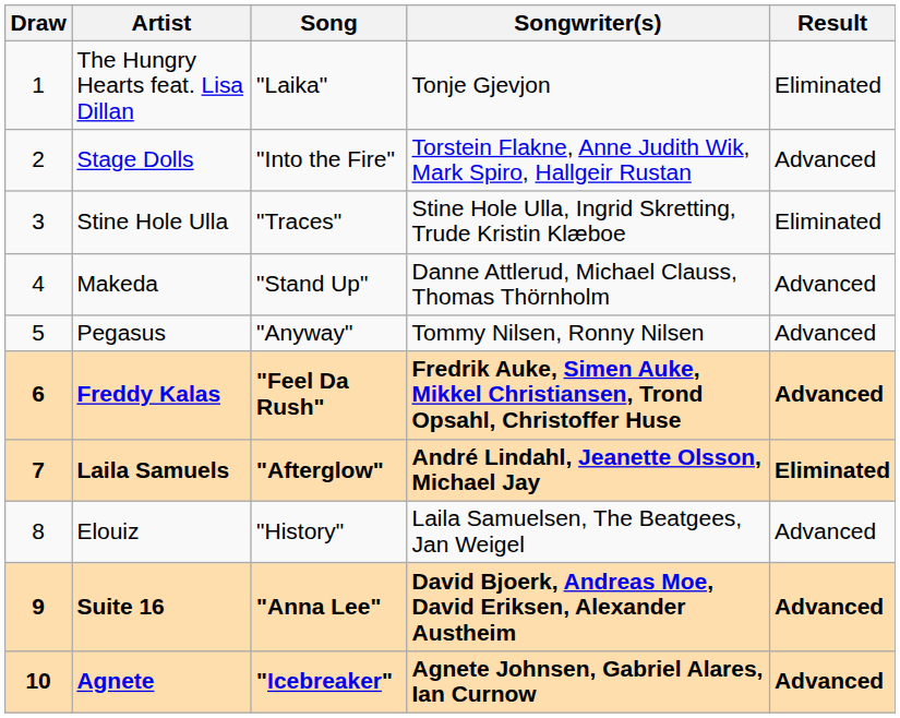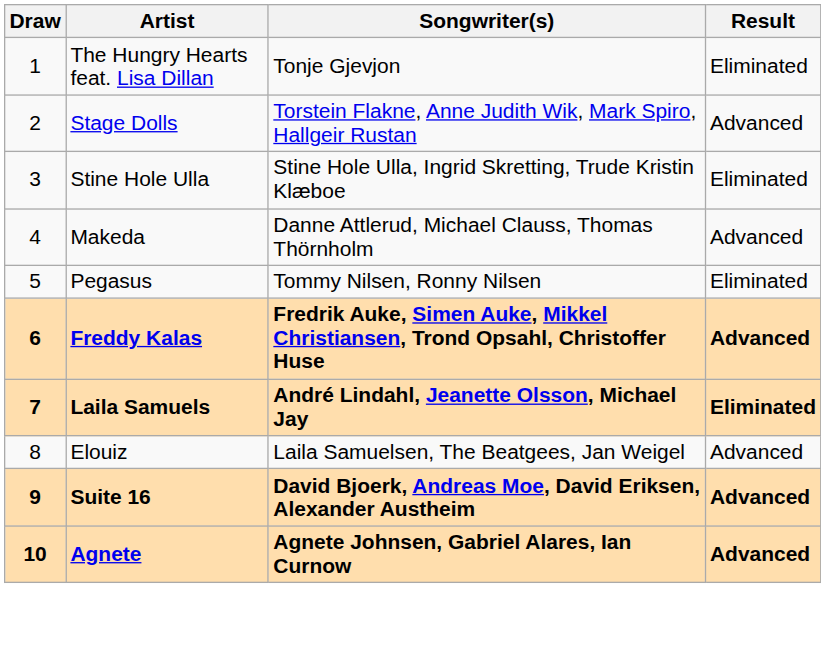- column: Song | "Laika" | "Into the Fire" | "Traces" | "Stand Up" | "Anyway" | "Feel Da Rush" | "Afterglow" | "History" | "Anna Lee" | "Icebreaker"
Pegasus | Result: Advanced -> Eliminated
